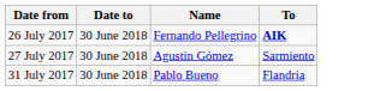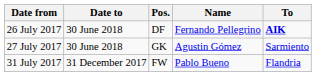+ column: Pos. | DF | GK | FW
31 July 2017 | Date to: 30 June 2018 -> 31 December 2017
